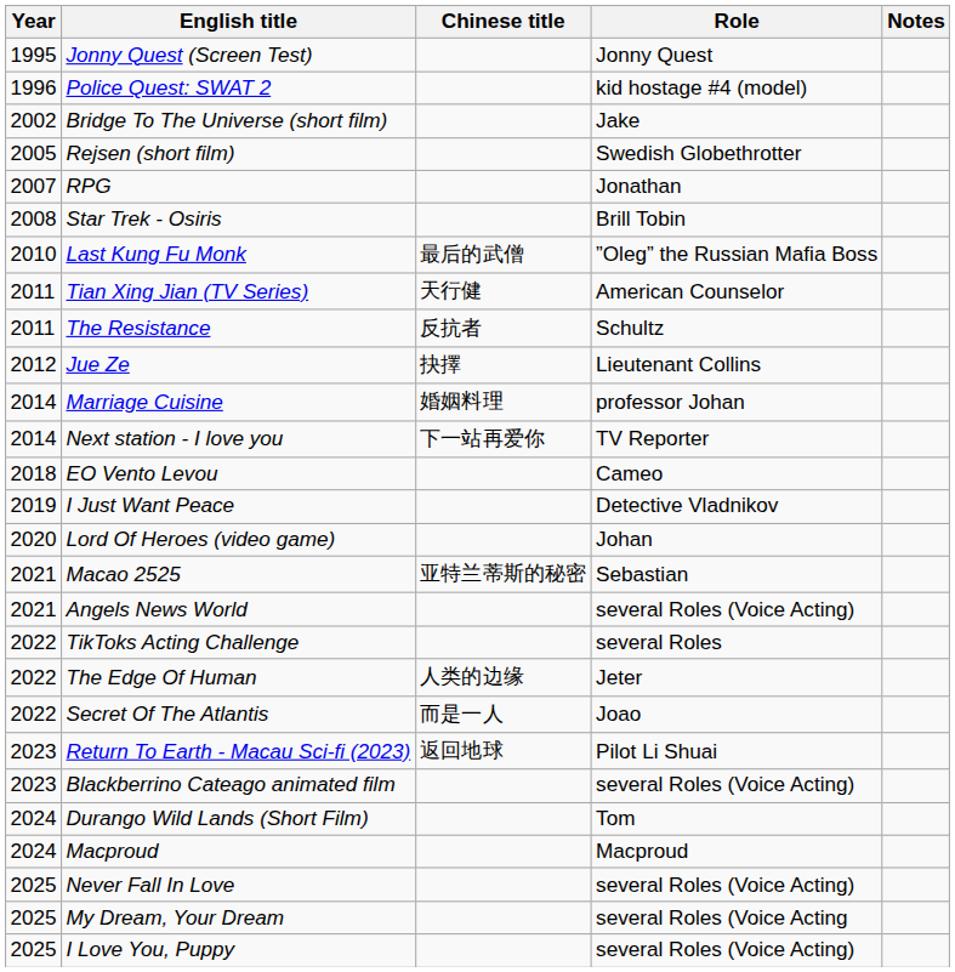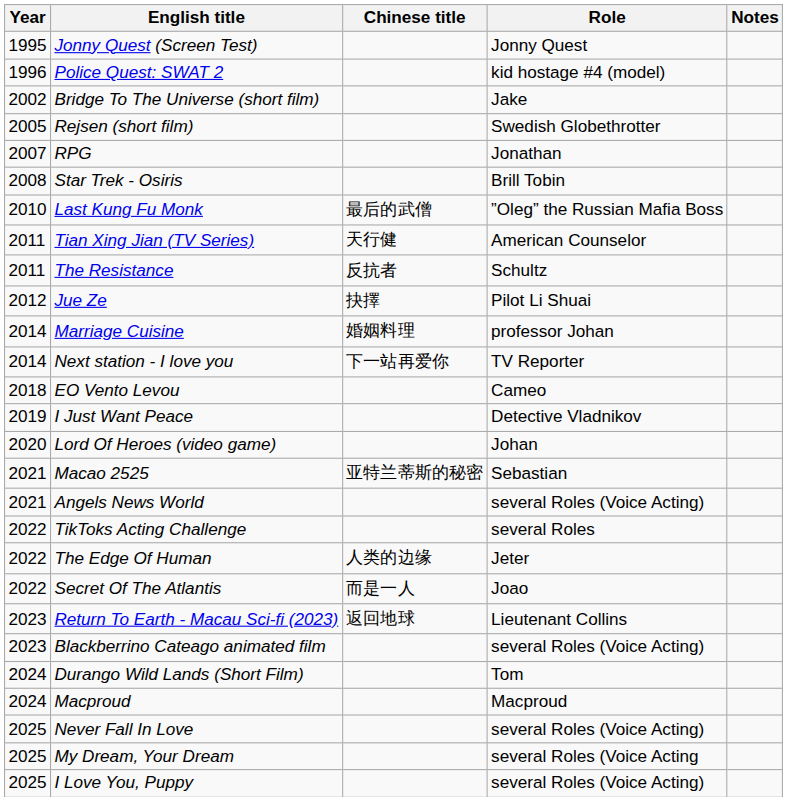Jue Ze | Role: Lieutenant Collins -> Pilot Li Shuai
Return To Earth - Macau Sci-fi (2023) | Role: Pilot Li Shuai -> Lieutenant Collins
